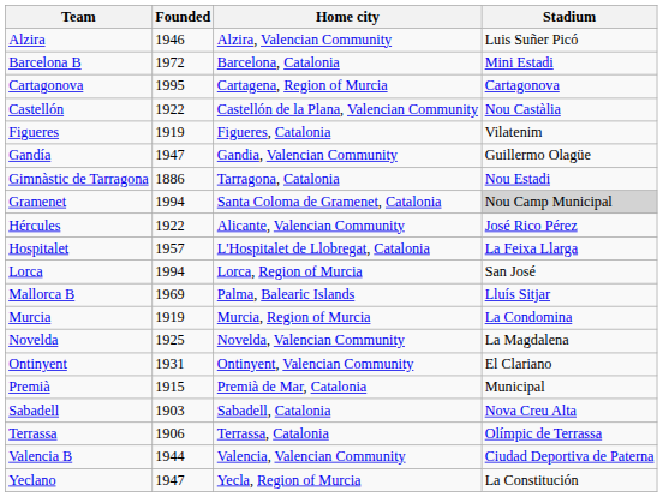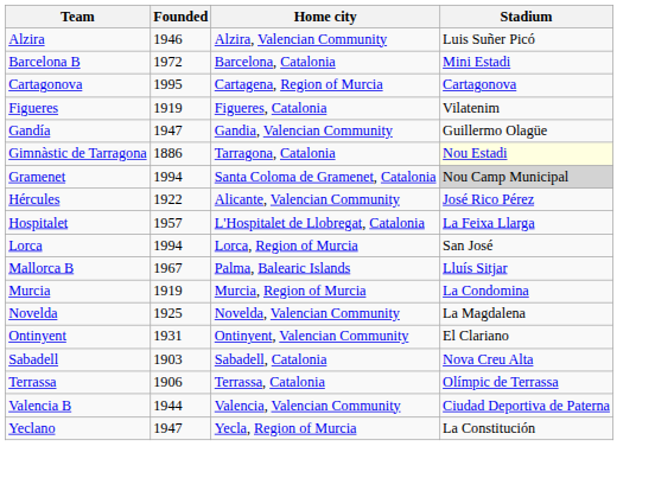- row: Castellón | 1922 | Castellón de la Plana, Valencian Community | Nou Castàlia
Gimnàstic de Tarragona | Stadium: no background -> lightyellow background
Mallorca B | Founded: 1969 -> 1967
- row: Premià | 1915 | Premià de Mar, Catalonia | Municipal
